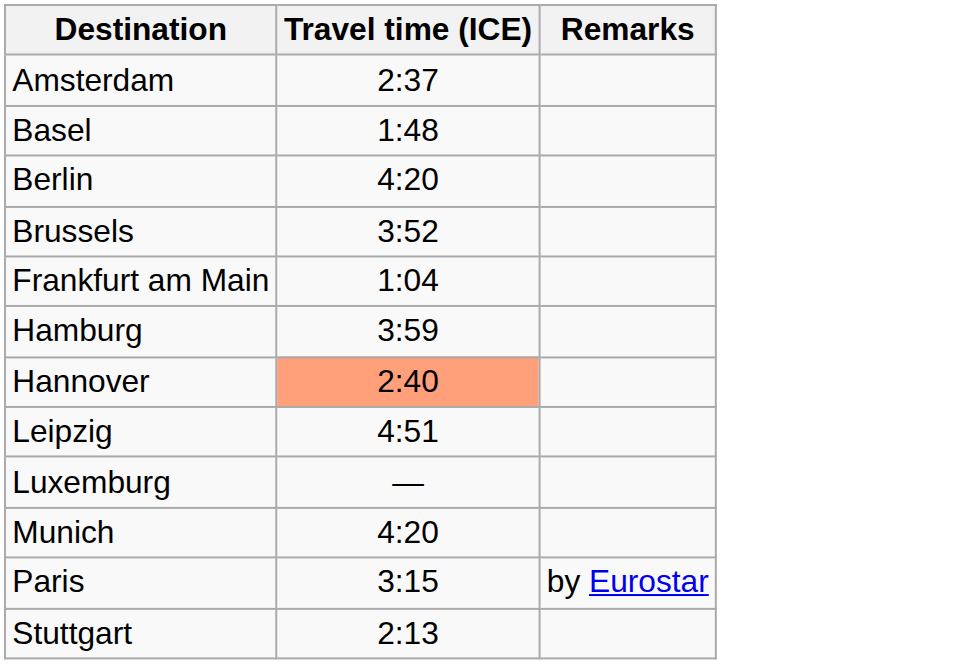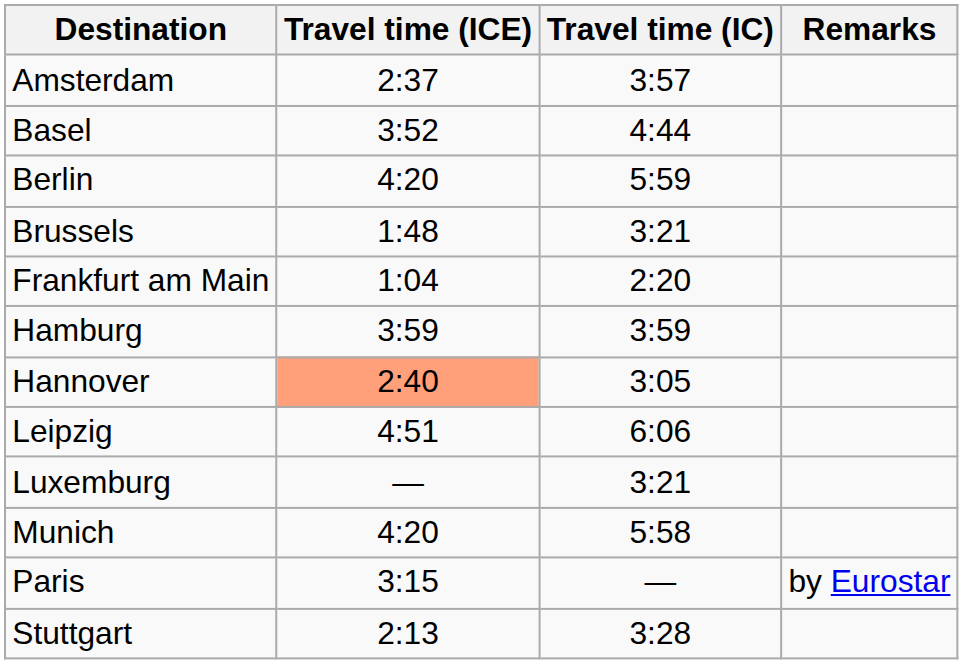+ column: Travel time (IC) | 3:57 | 4:44 | 5:59 | 3:21 | 2:20 | 3:59 | 3:05 | 6:06 | 3:21 | 5:58 | — | 3:28
Basel | Travel time (ICE): 1:48 -> 3:52
Brussels | Travel time (ICE): 3:52 -> 1:48
